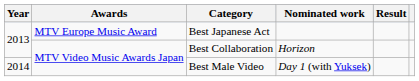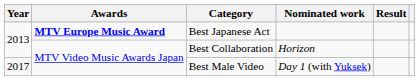Best Japanese Act | Awards: normal -> bold
Best Male Video | Year: 2014 -> 2017
